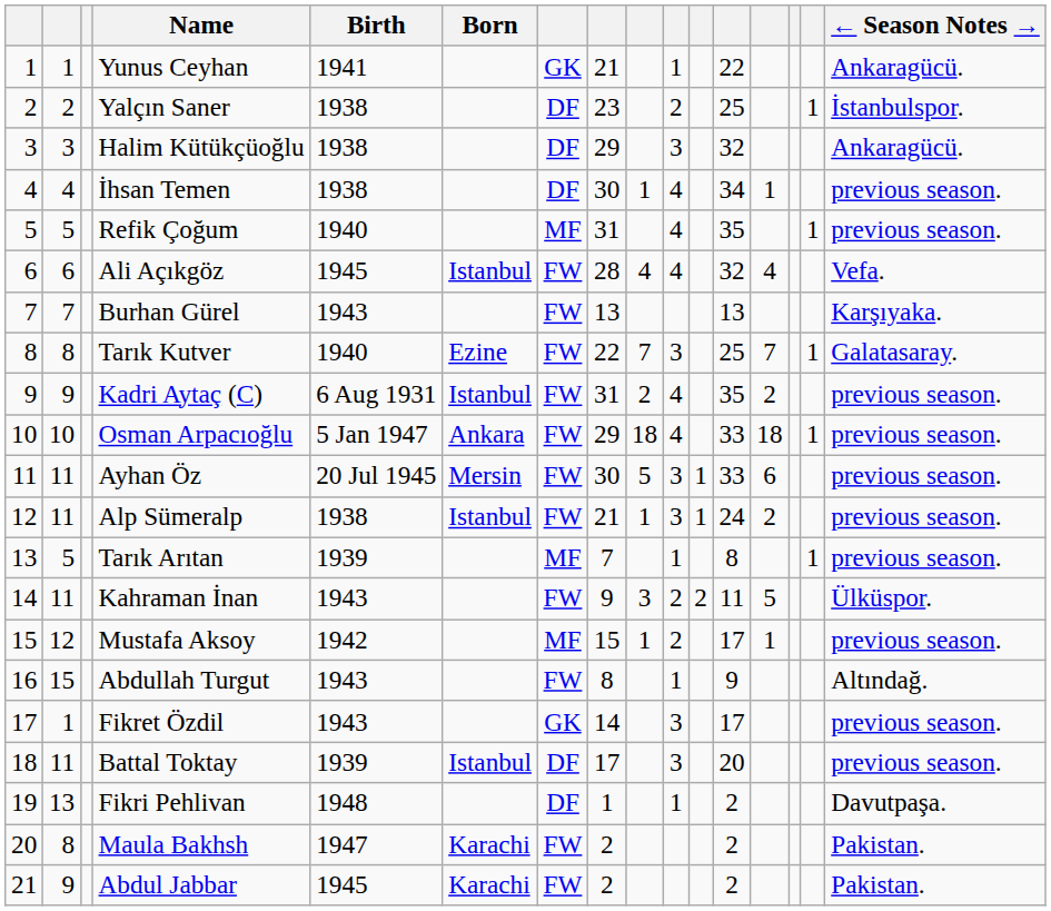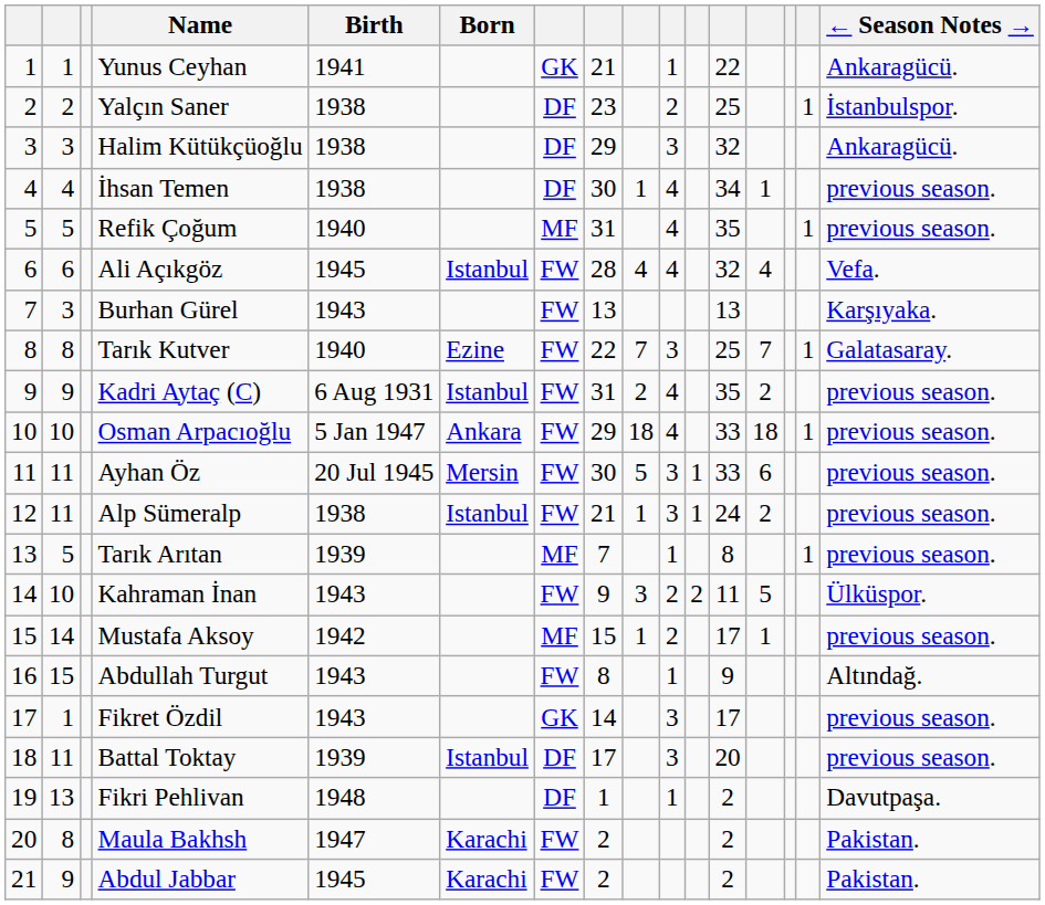Burhan Gürel | column 2: 7 -> 3
Kahraman İnan | column 2: 11 -> 10
Mustafa Aksoy | column 2: 12 -> 14
